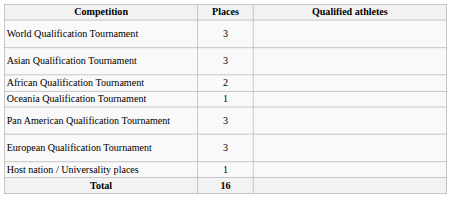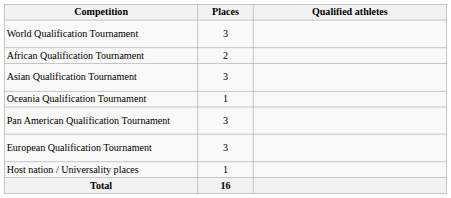rows swapped: African Qualification Tournament <-> Asian Qualification Tournament
